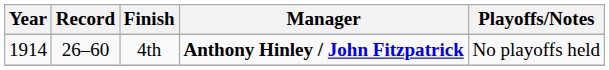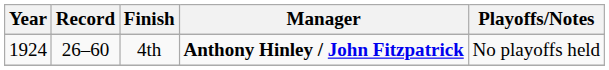4th | Year: 1914 -> 1924
